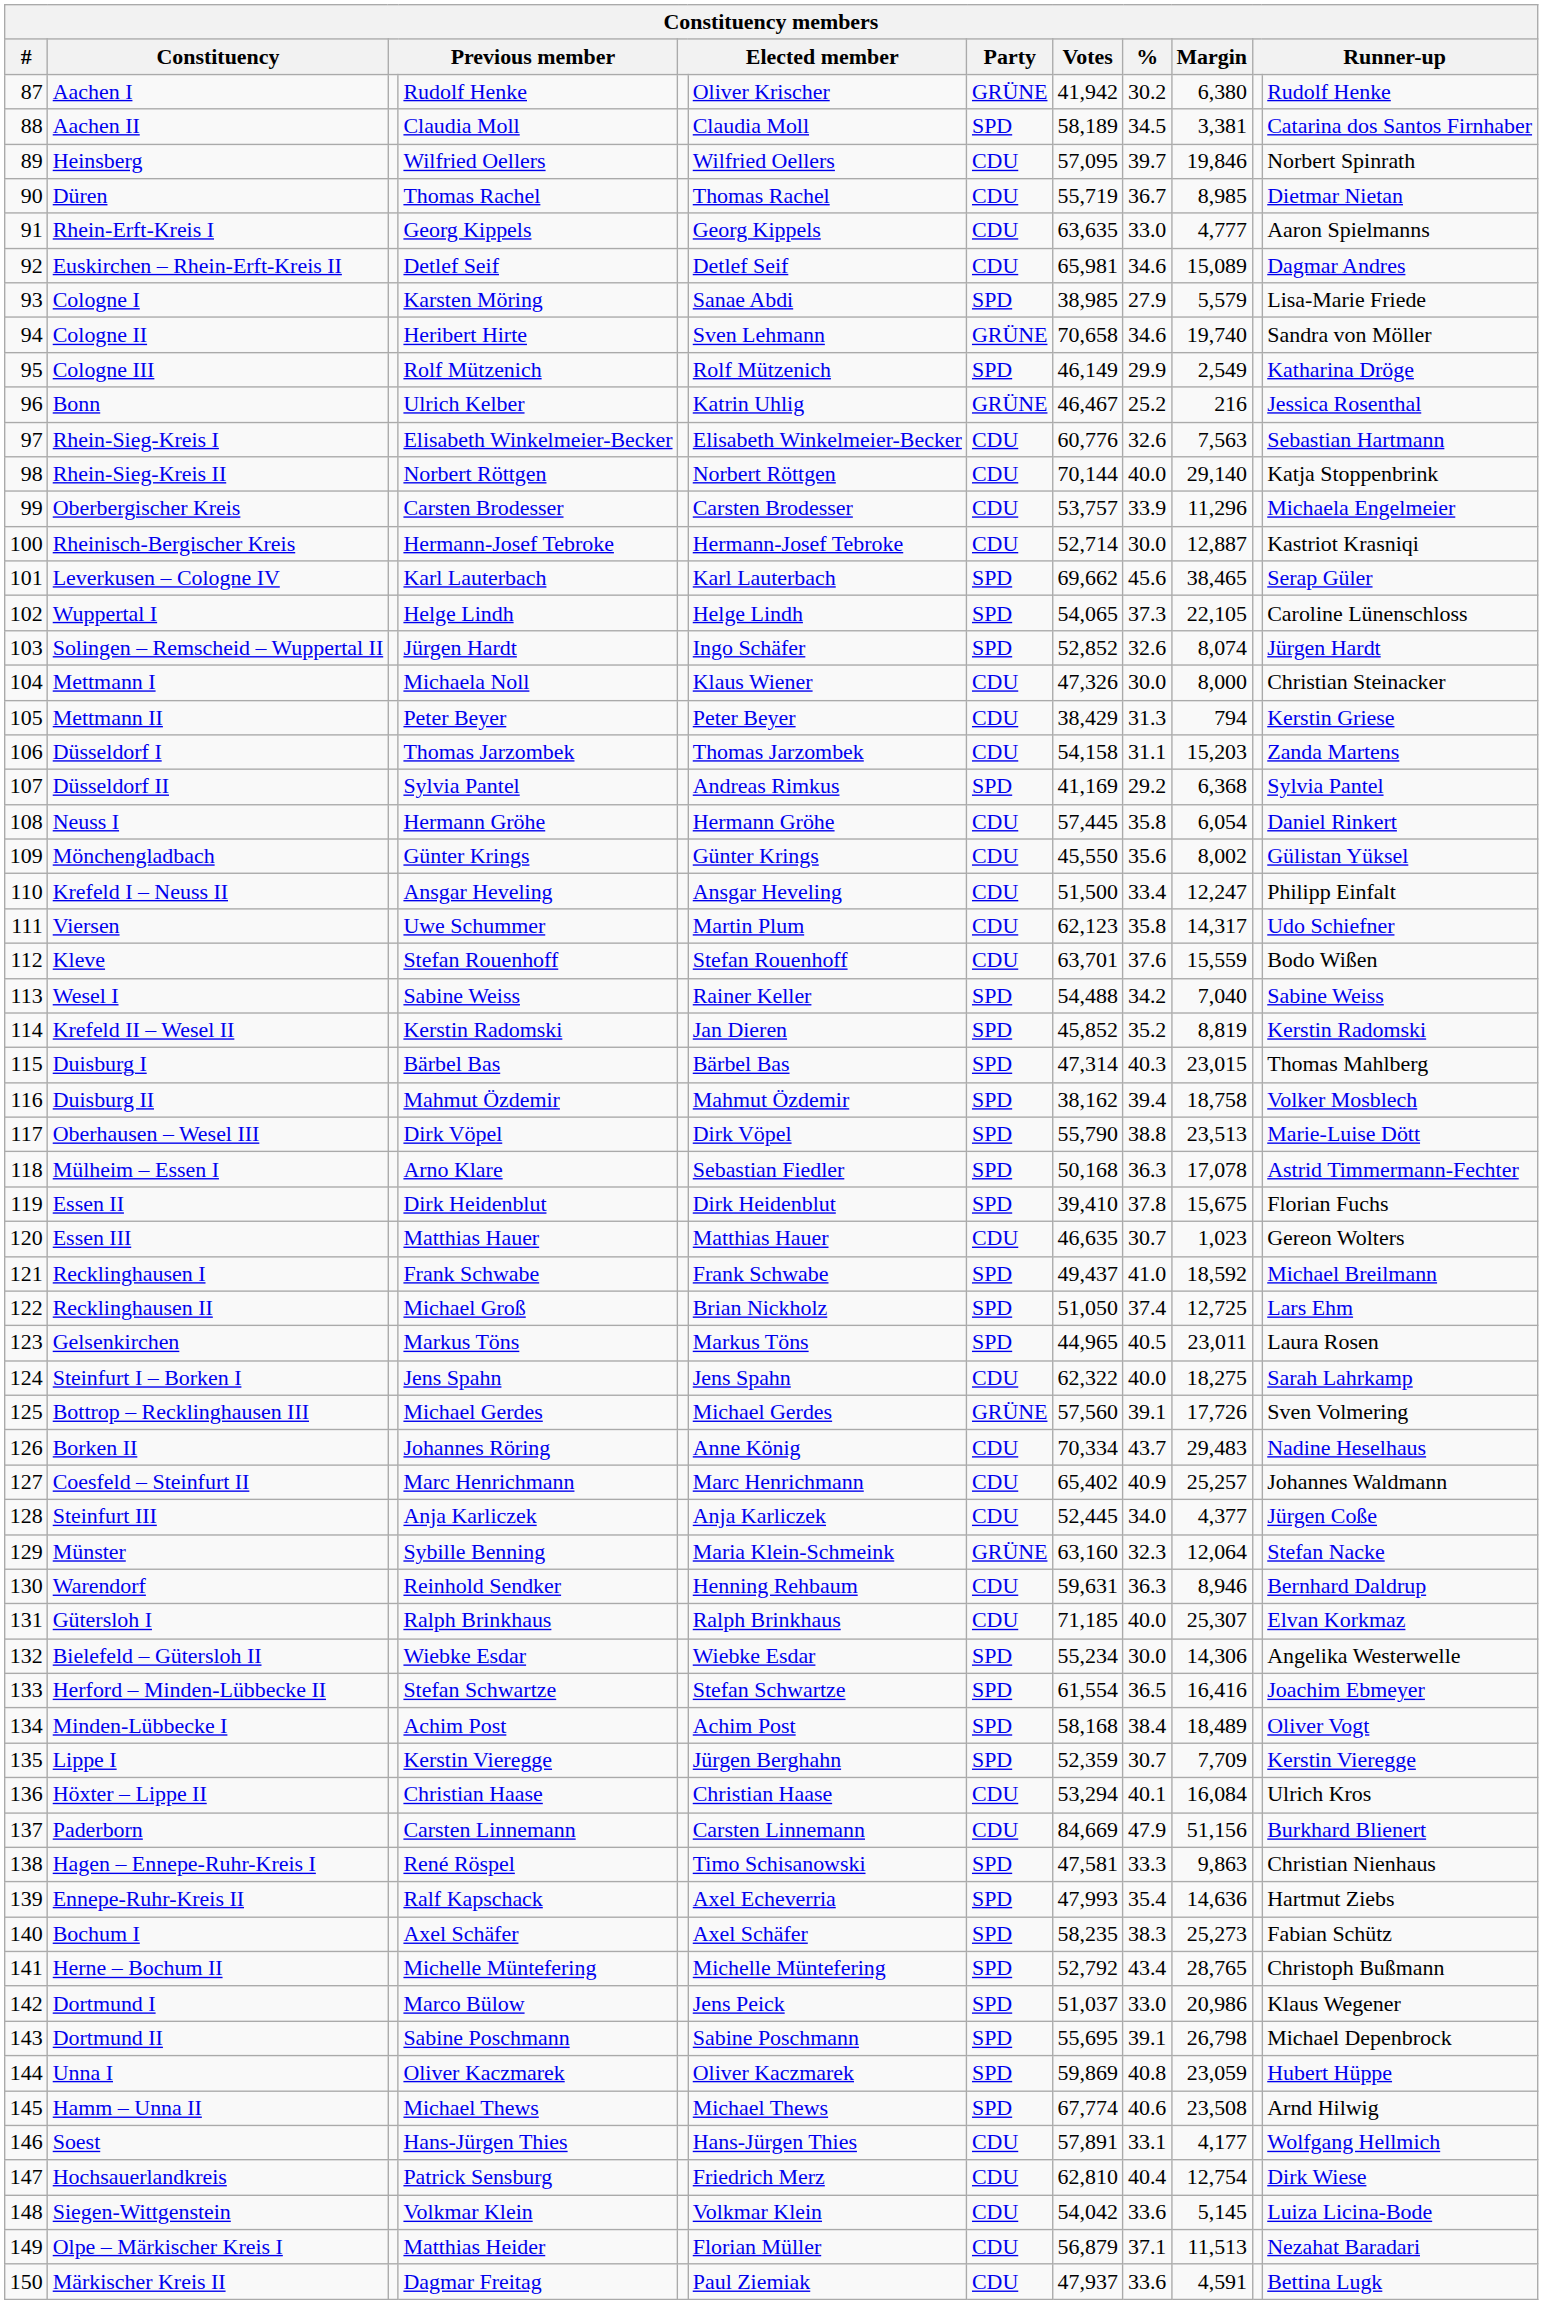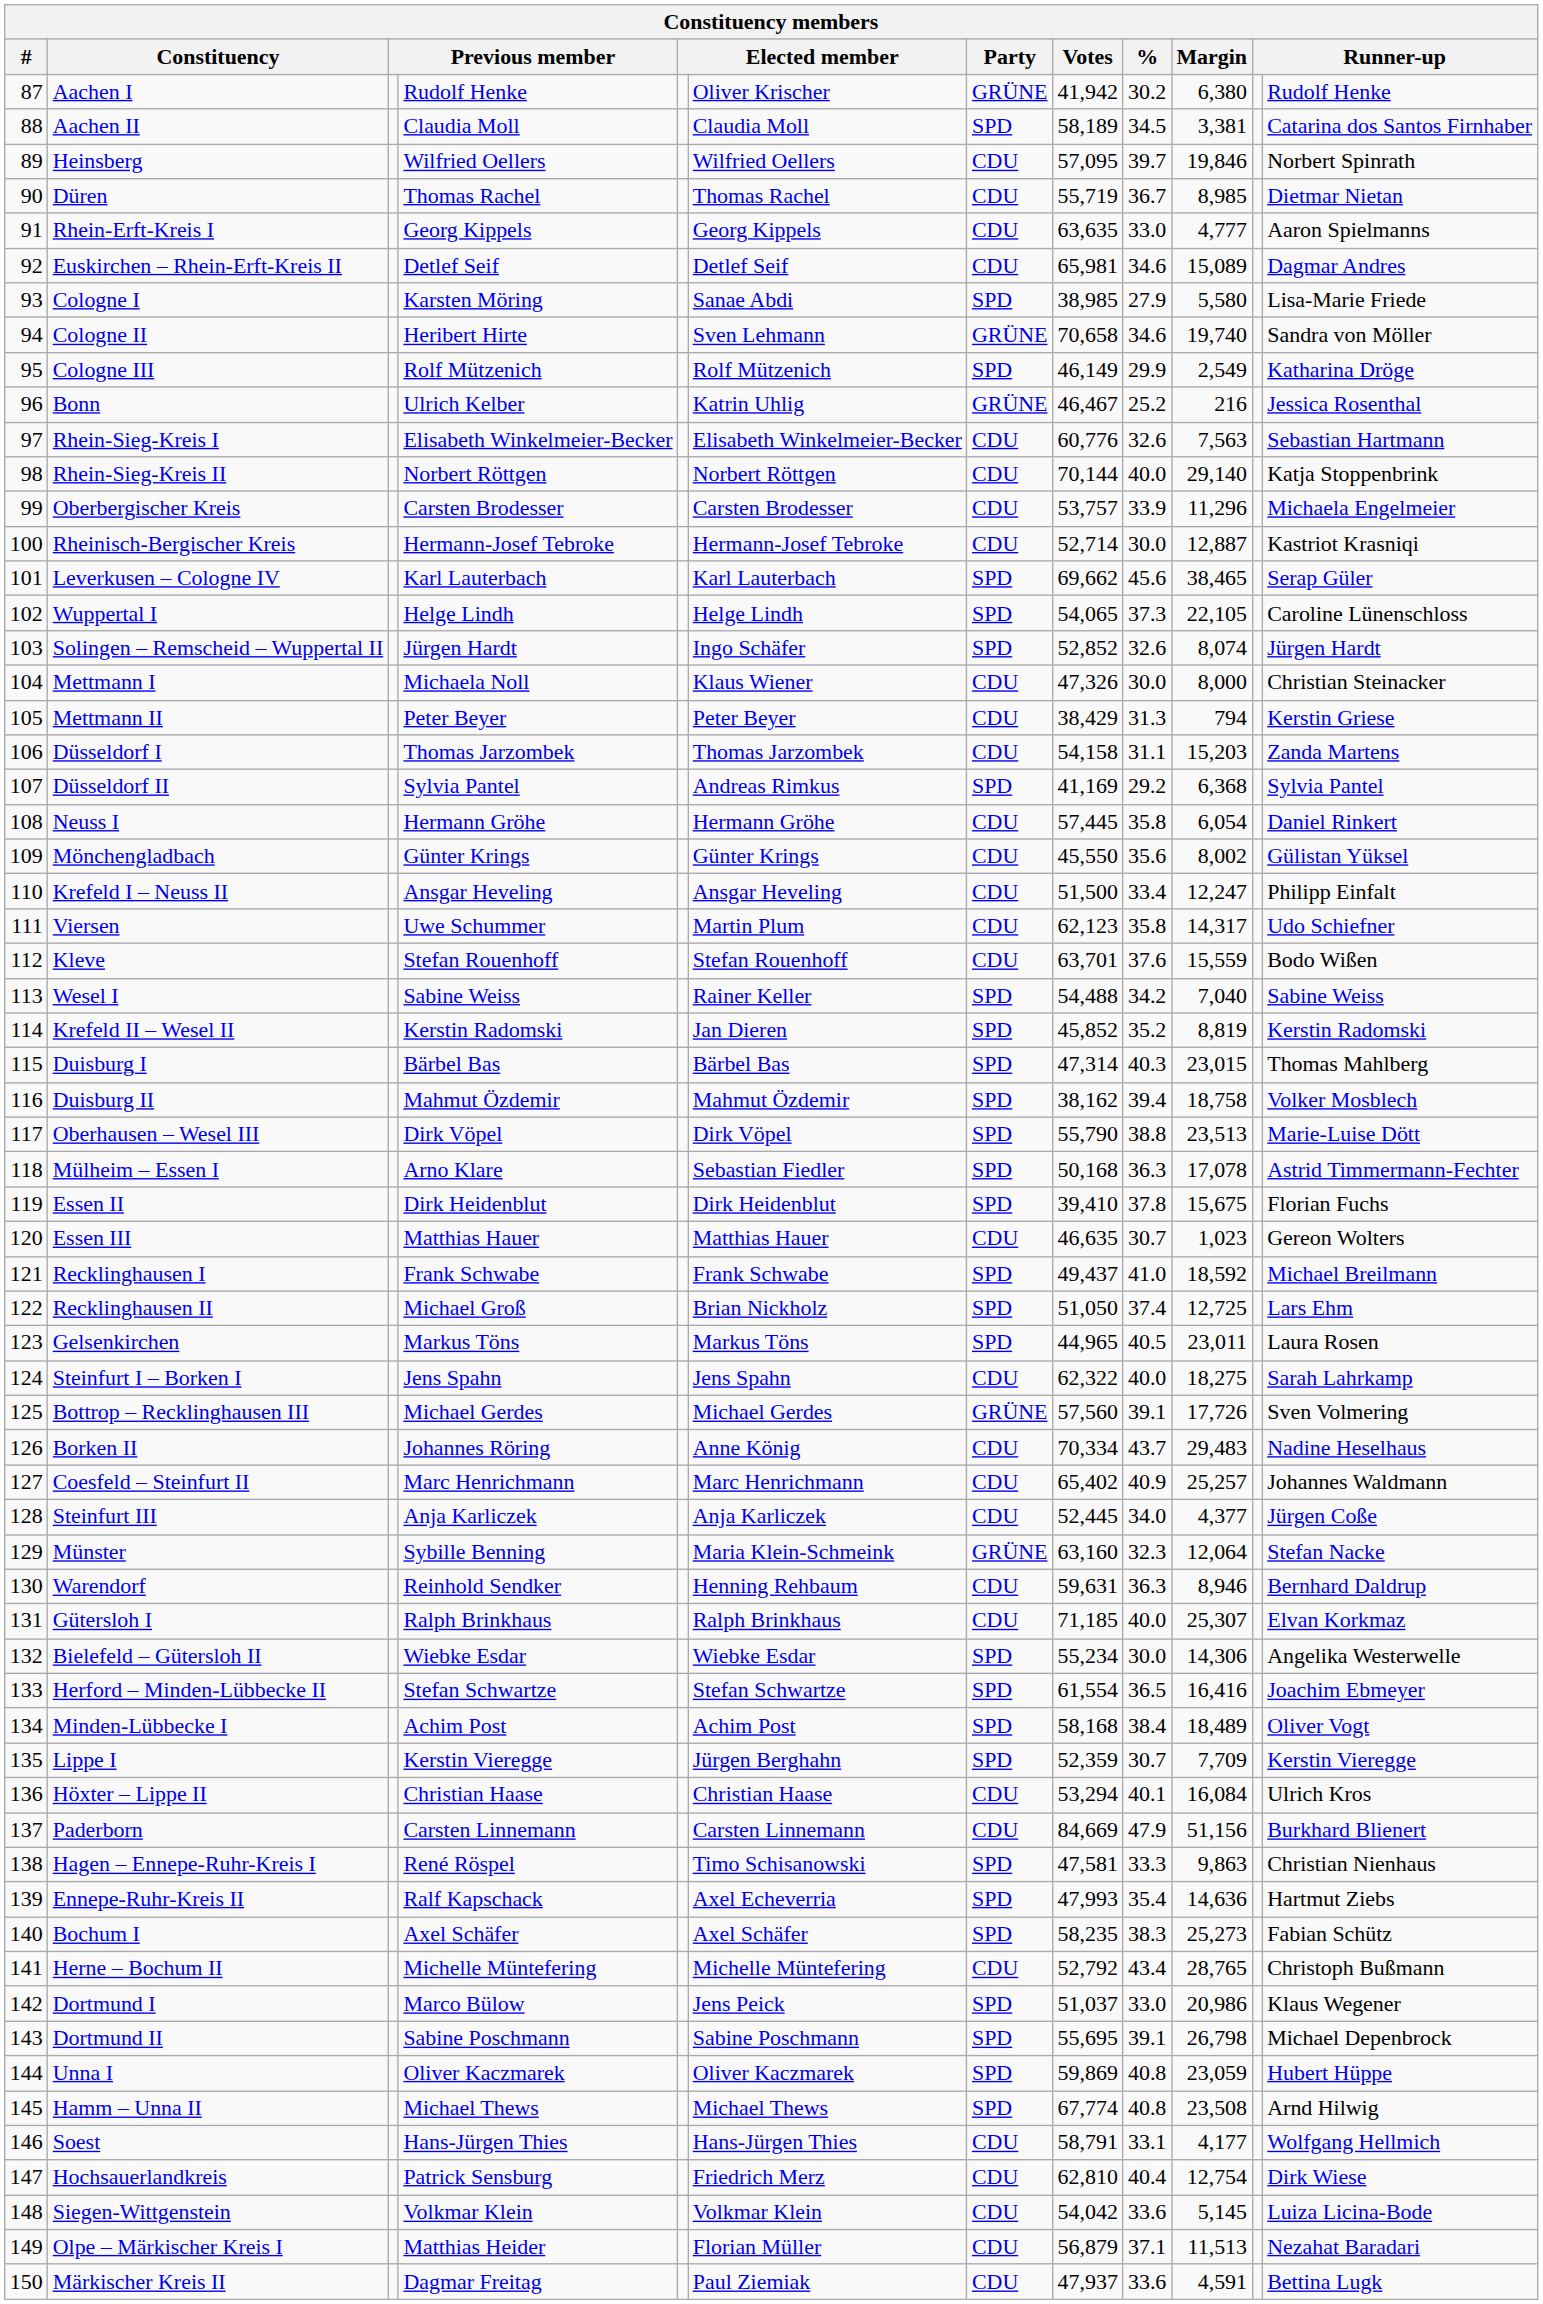Cologne I | Margin: 5,579 -> 5,580
Herne – Bochum II | Party: SPD -> CDU
Hamm – Unna II | %: 40.6 -> 40.8
Soest | Votes: 57,891 -> 58,791
